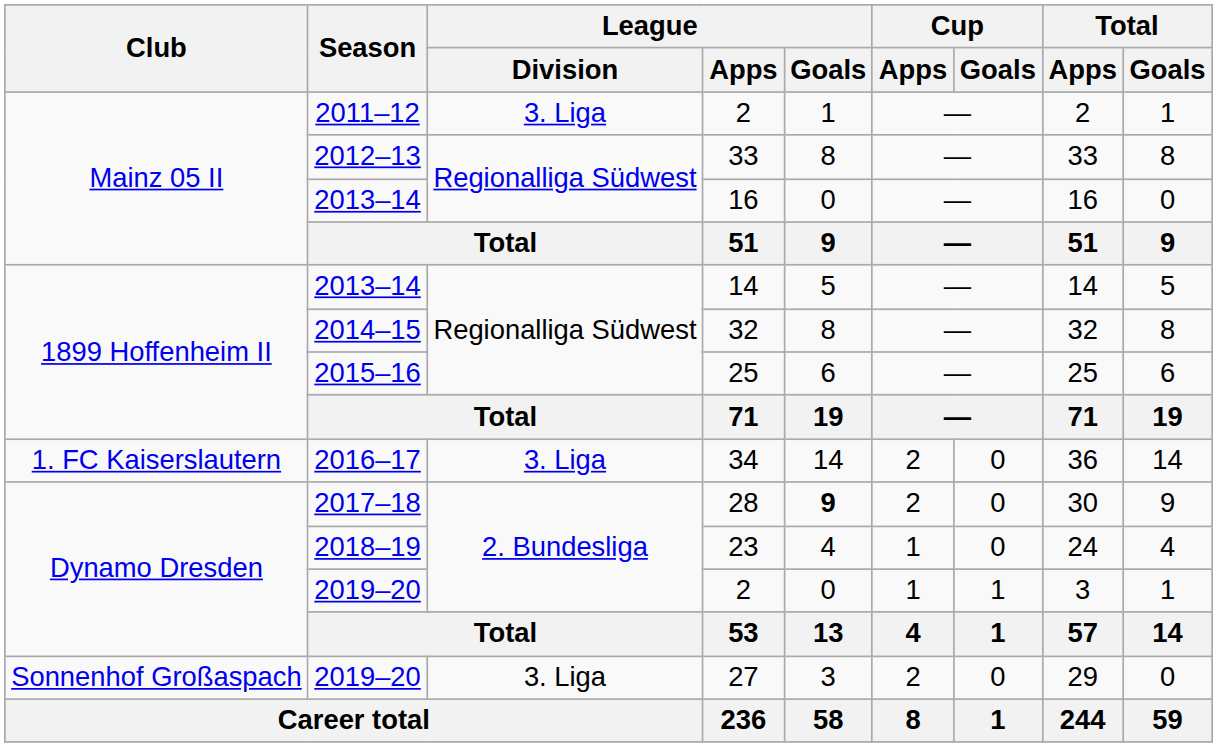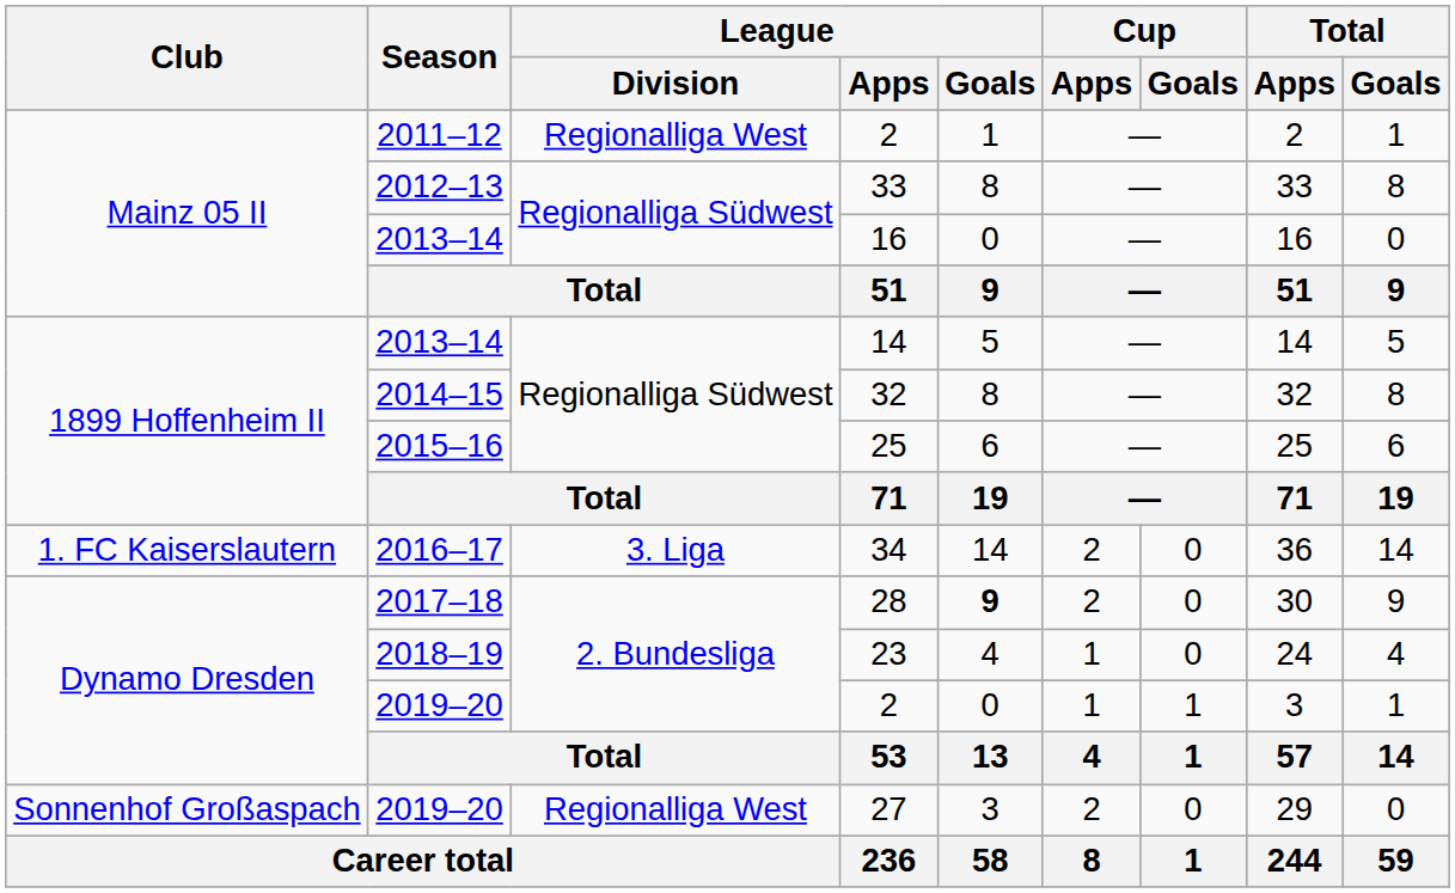2011–12 / 2 | League / Division: 3. Liga -> Regionalliga West
27 | League / Division: 3. Liga -> Regionalliga West
